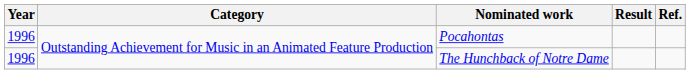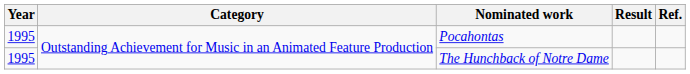Pocahontas | Year: 1996 -> 1995
The Hunchback of Notre Dame | Year: 1996 -> 1995
